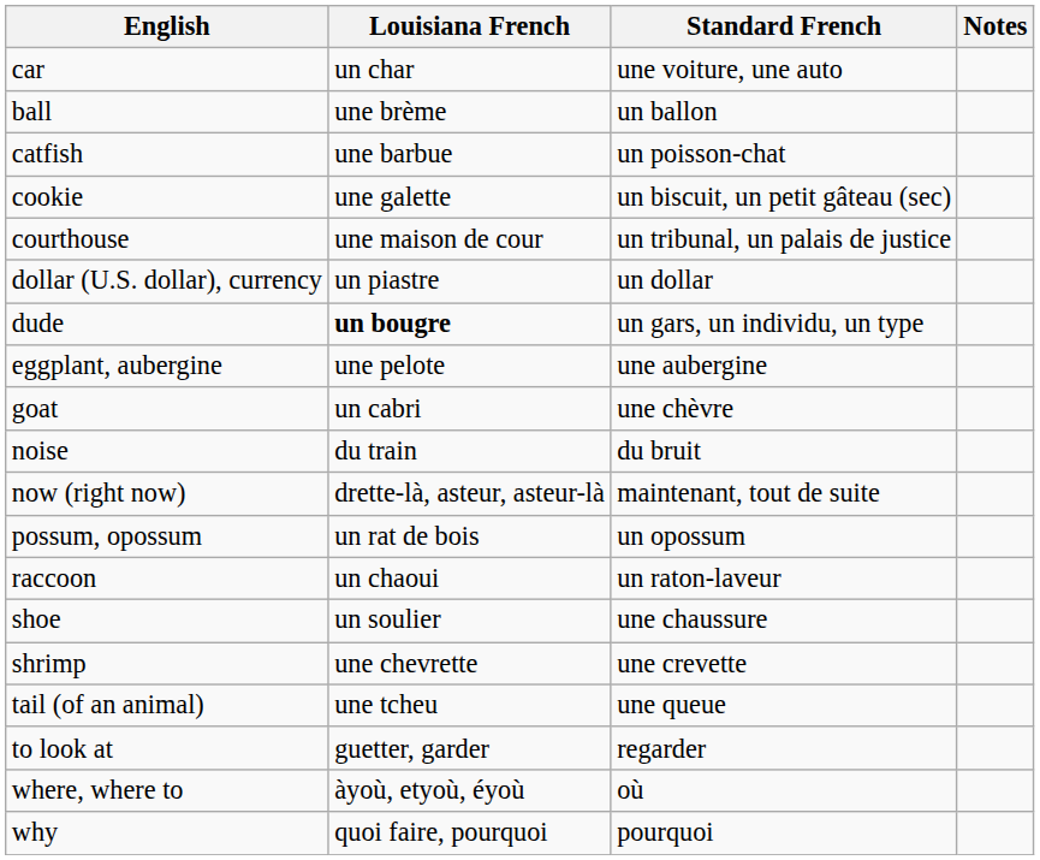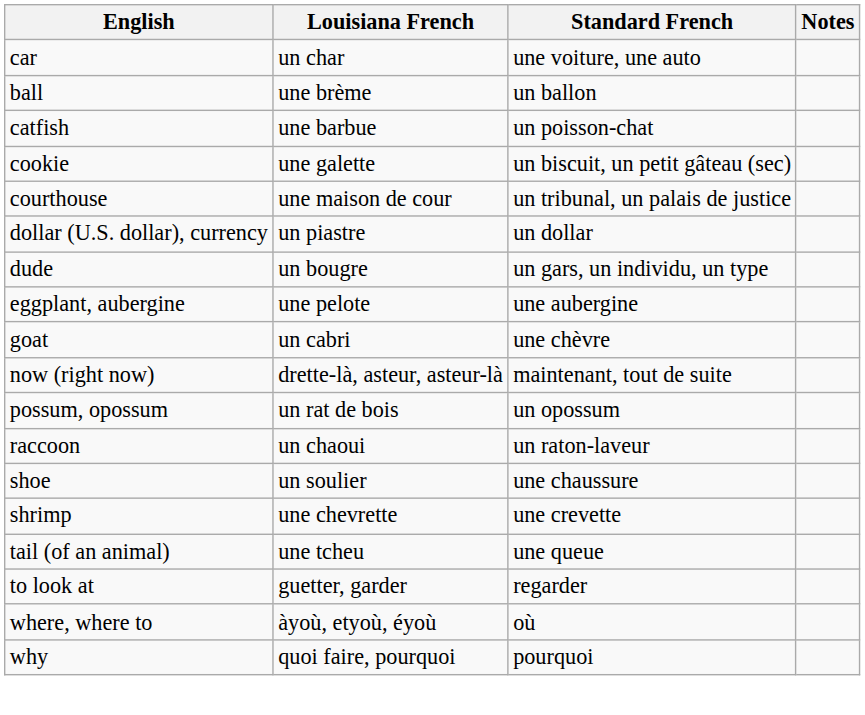dude | Louisiana French: bold -> normal
- row: noise | du train | du bruit
